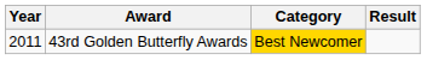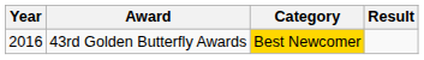43rd Golden Butterfly Awards | Year: 2011 -> 2016
